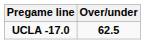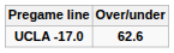UCLA -17.0 | Over/under: 62.5 -> 62.6
